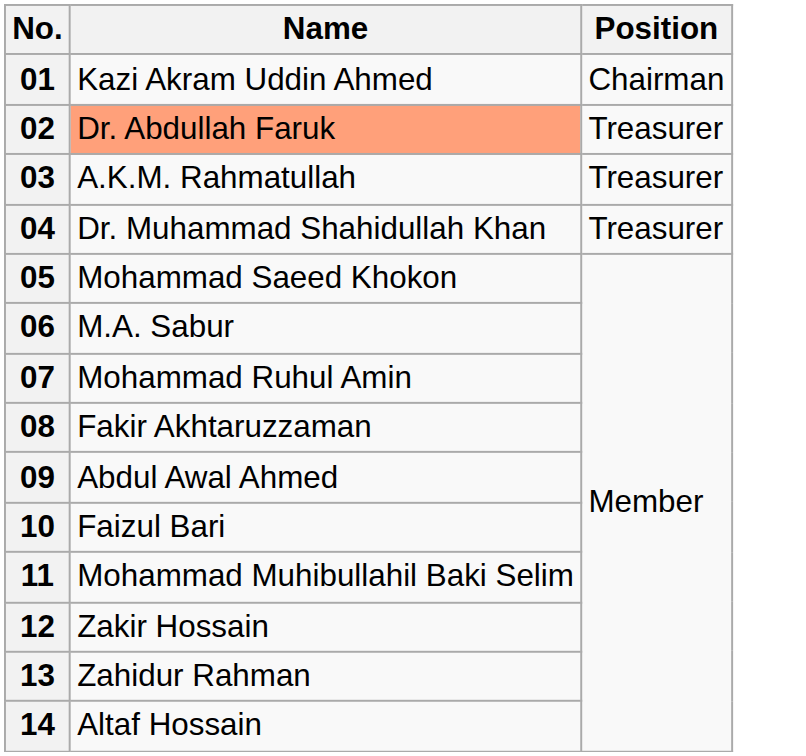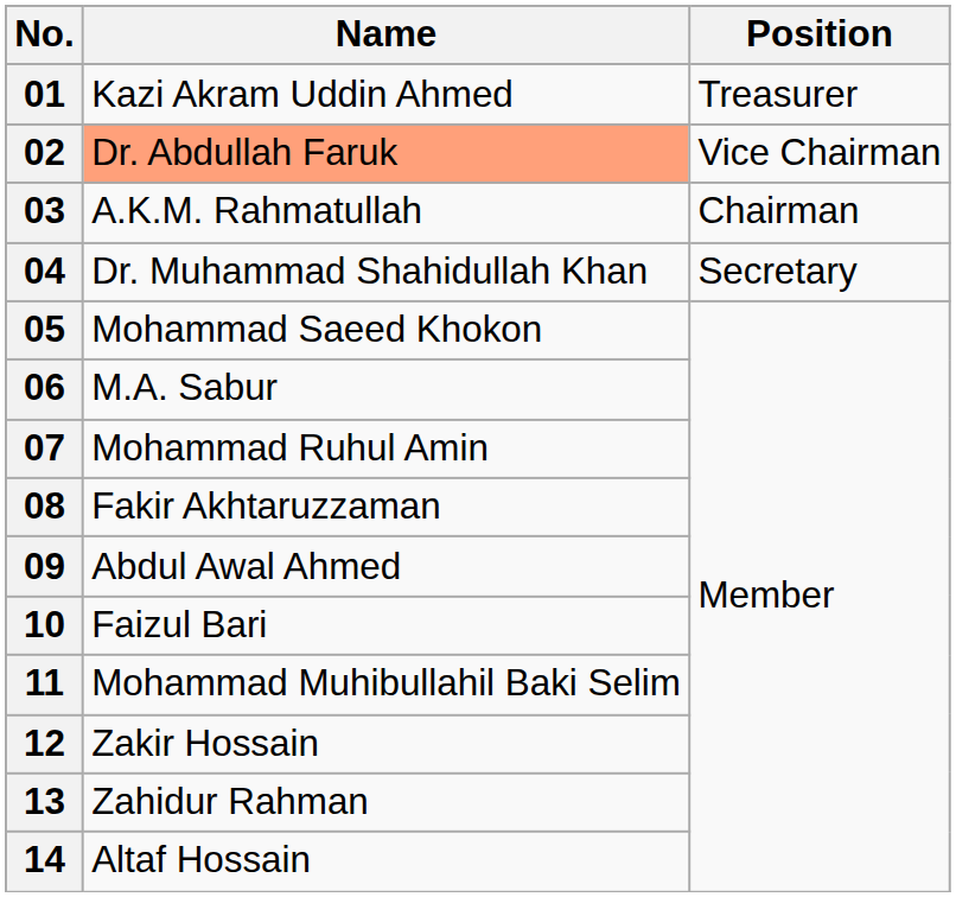01 | Position: Chairman -> Treasurer
02 | Position: Treasurer -> Vice Chairman
03 | Position: Treasurer -> Chairman
04 | Position: Treasurer -> Secretary
